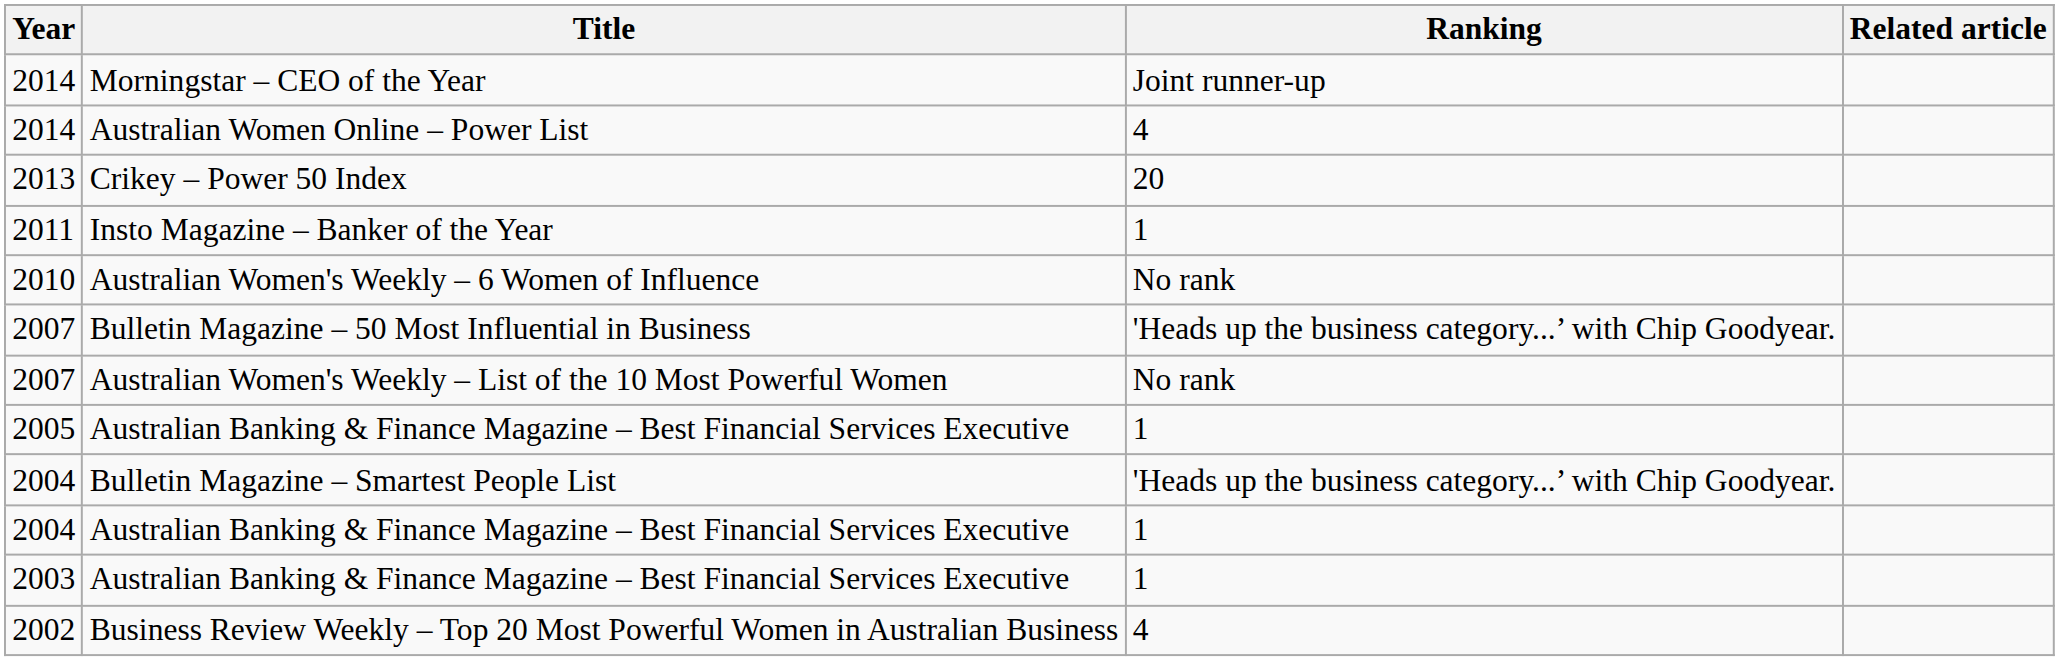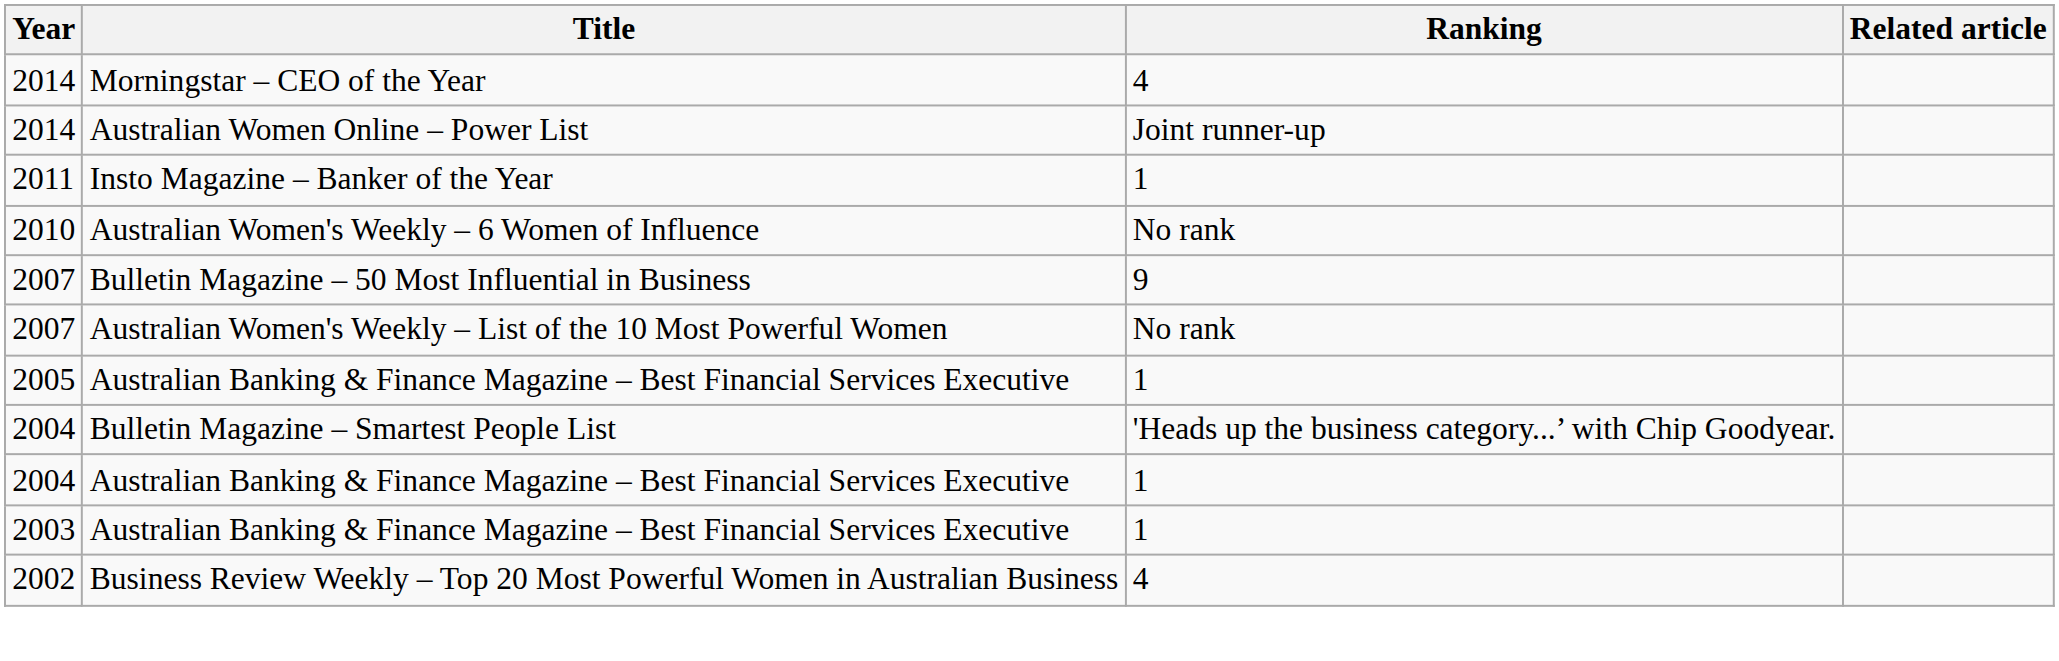Morningstar – CEO of the Year | Ranking: Joint runner-up -> 4
Australian Women Online – Power List | Ranking: 4 -> Joint runner-up
- row: 2013 | Crikey – Power 50 Index | 20
Bulletin Magazine – 50 Most Influential in Business | Ranking: 'Heads up the business category...’ with Chip Goodyear. -> 9
